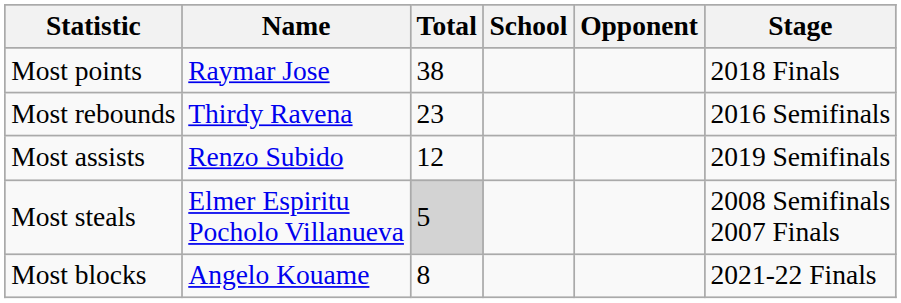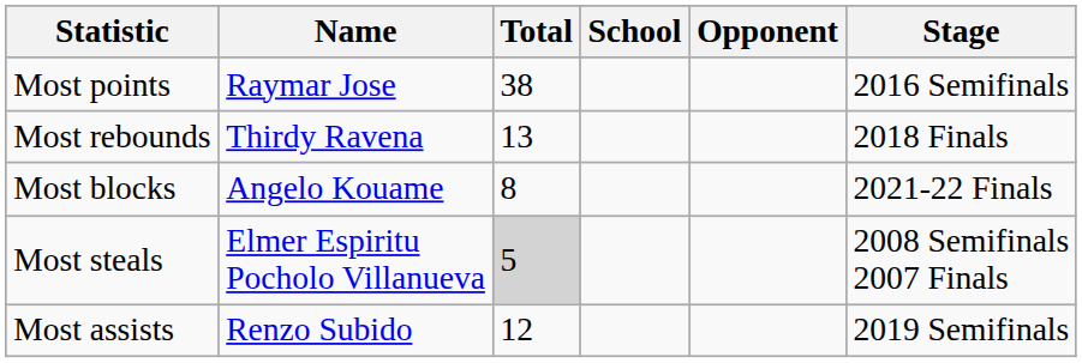Most points | Stage: 2018 Finals -> 2016 Semifinals
Most rebounds | Total: 23 -> 13
Most rebounds | Stage: 2016 Semifinals -> 2018 Finals
rows swapped: Most assists <-> Most blocks
